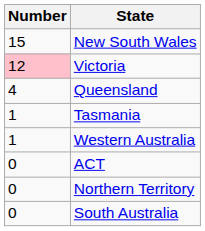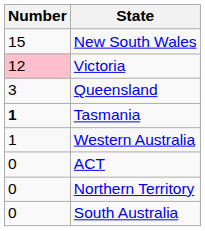Queensland | Number: 4 -> 3
Tasmania | Number: normal -> bold
